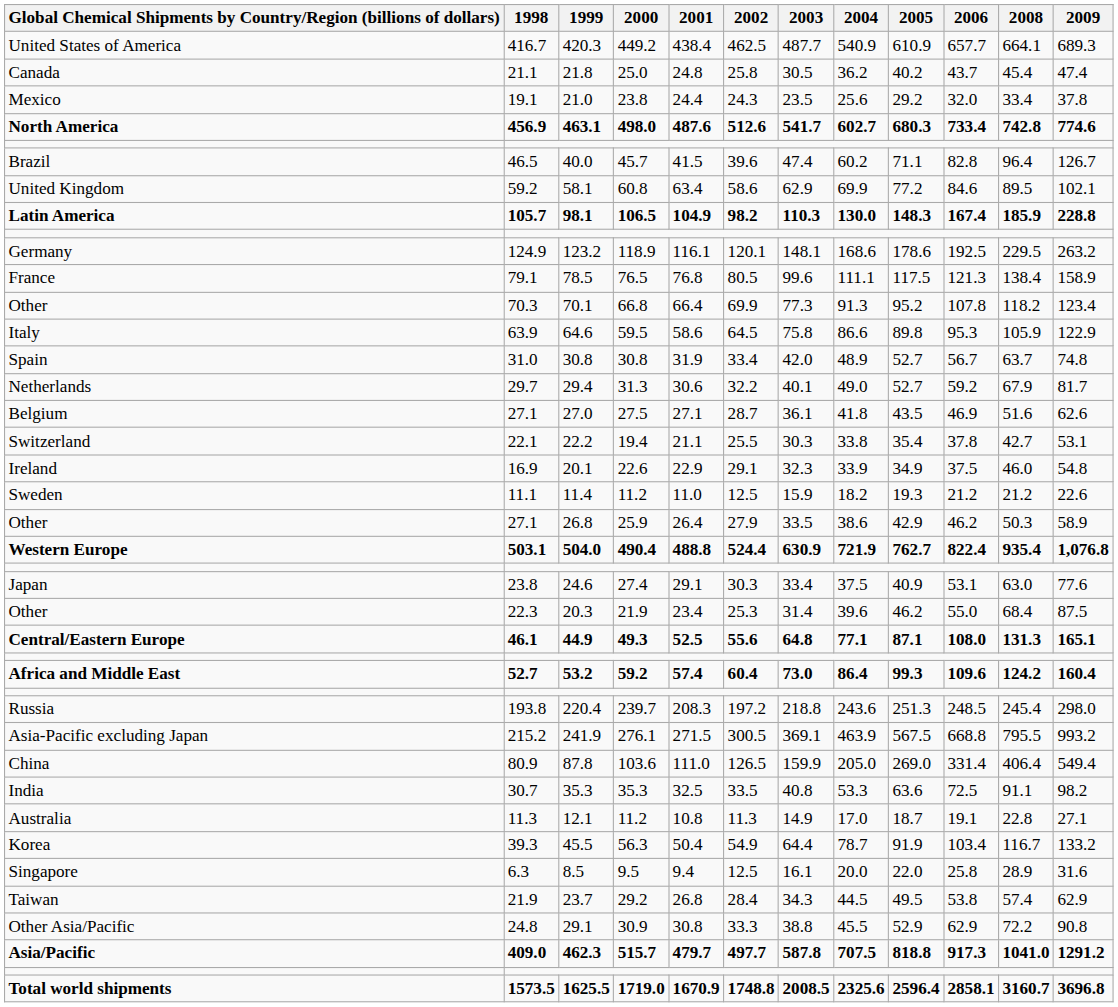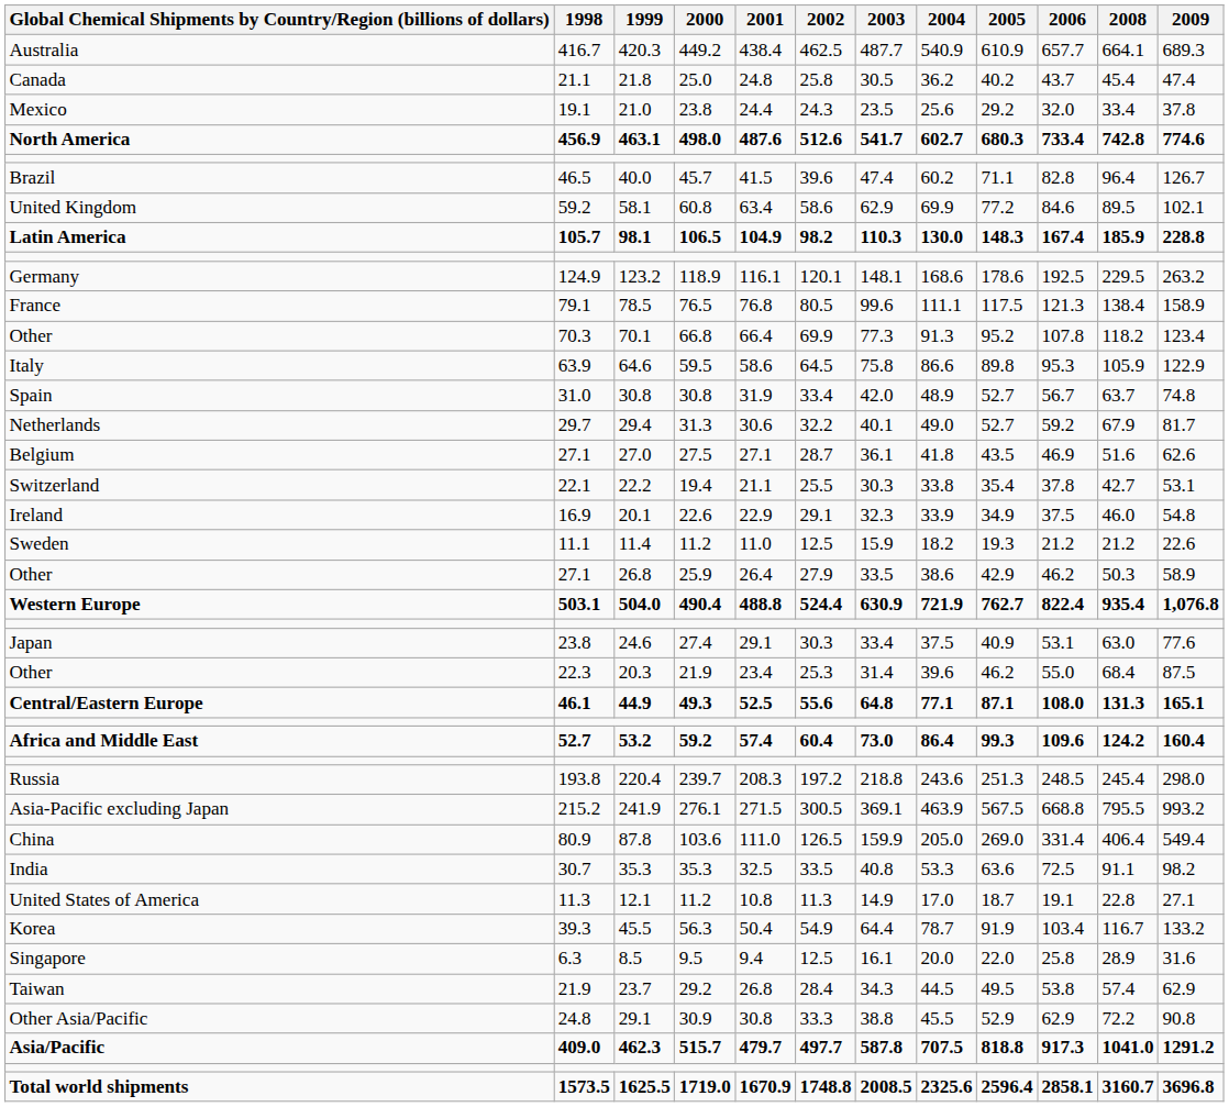420.3 | column 1: United States of America -> Australia
12.1 | column 1: Australia -> United States of America
